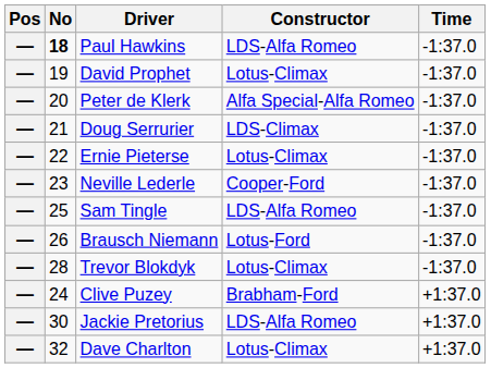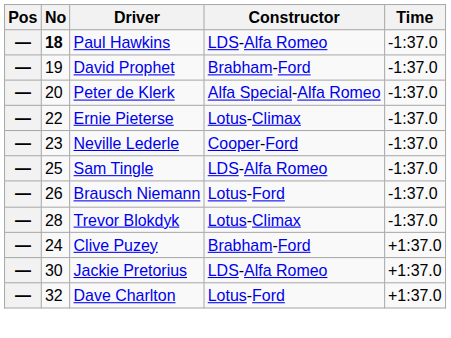David Prophet | Constructor: Lotus-Climax -> Brabham-Ford
- row: — | 21 | Doug Serrurier | LDS-Climax | -1:37.0
Dave Charlton | Constructor: Lotus-Climax -> Lotus-Ford
